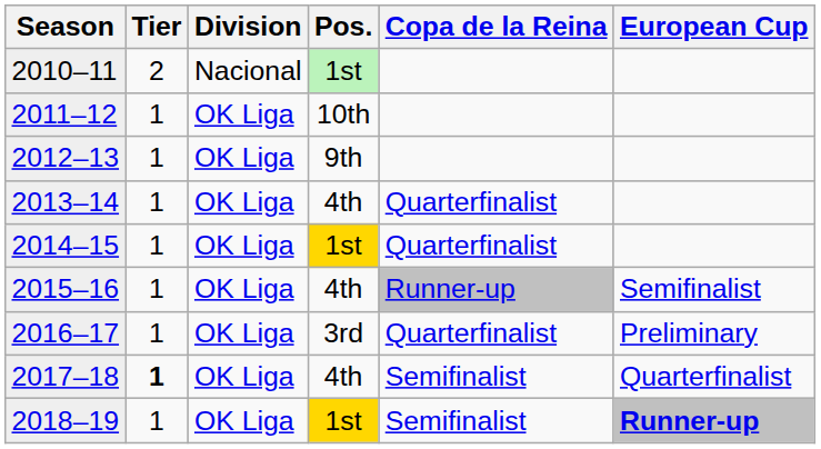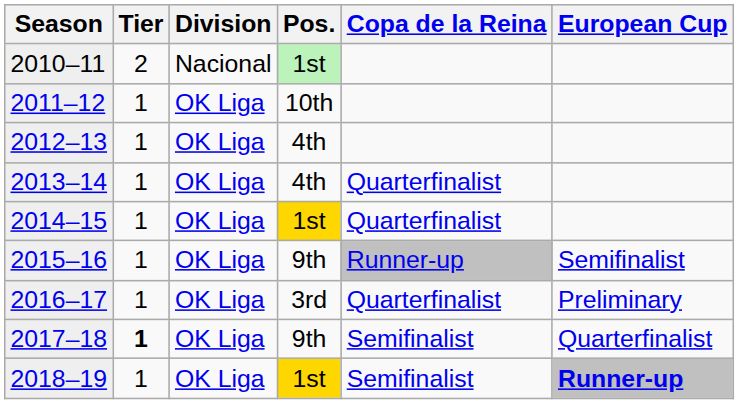2012–13 | Pos.: 9th -> 4th
2015–16 | Pos.: 4th -> 9th
2017–18 | Pos.: 4th -> 9th
